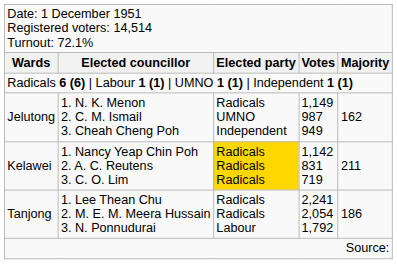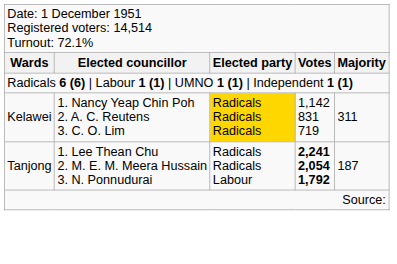- row: Jelutong | 1. N. K. Menon 2. C. M. Ismail 3. Cheah Cheng Poh | Radicals UMNO Independent | 1,149 987 949 | 162
Kelawei | column 5: 211 -> 311
Tanjong | column 4: normal -> bold
Tanjong | column 5: 186 -> 187
